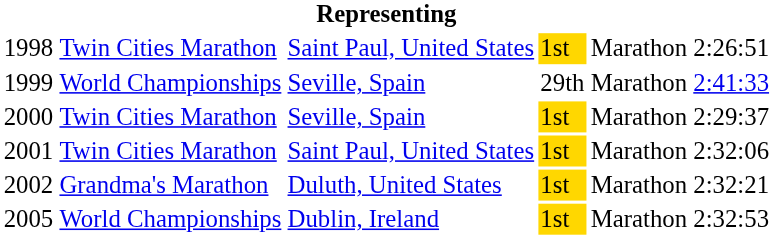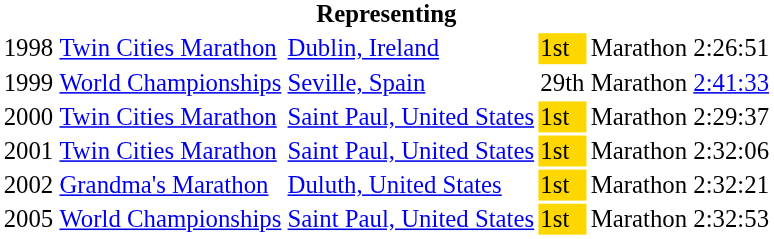1998 | column 3: Saint Paul, United States -> Dublin, Ireland
2000 | column 3: Seville, Spain -> Saint Paul, United States
2005 | column 3: Dublin, Ireland -> Saint Paul, United States
